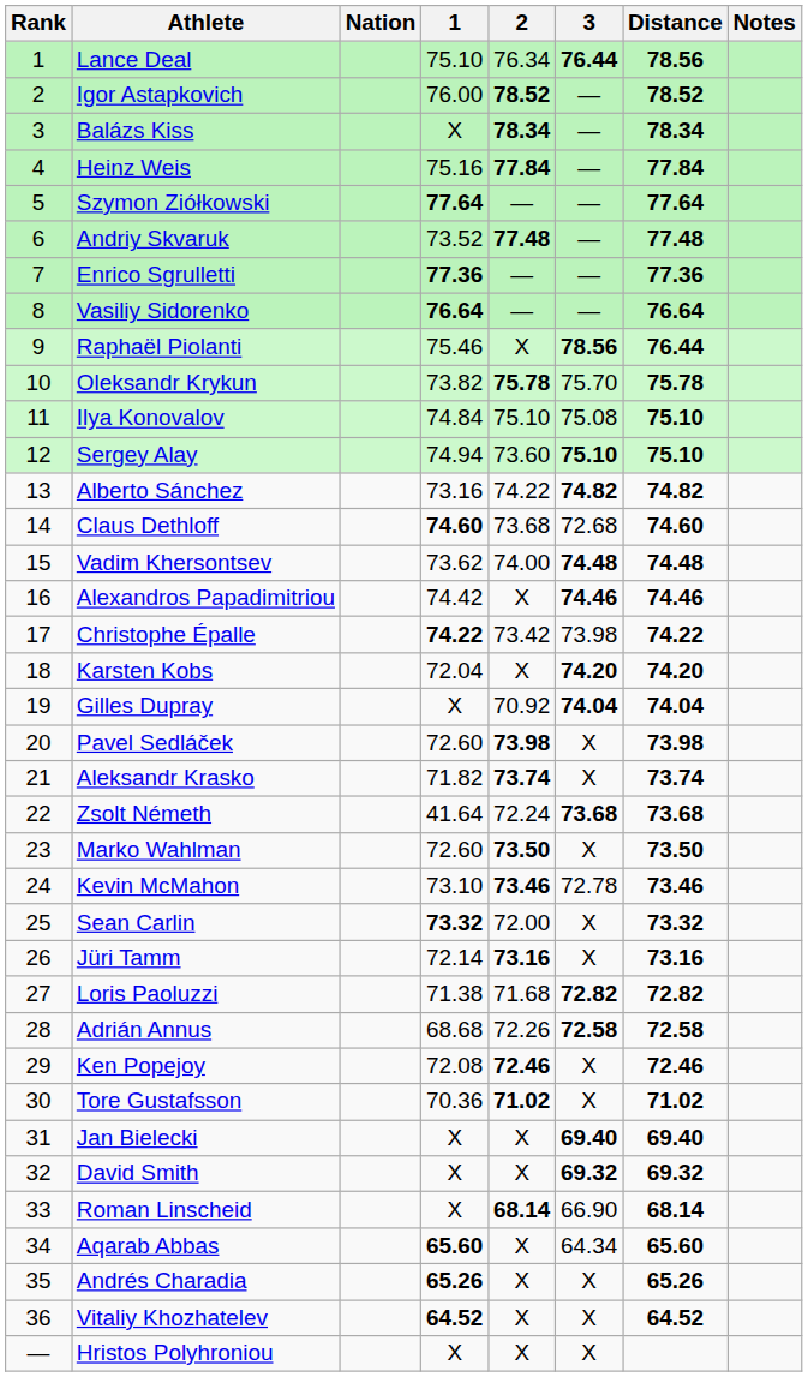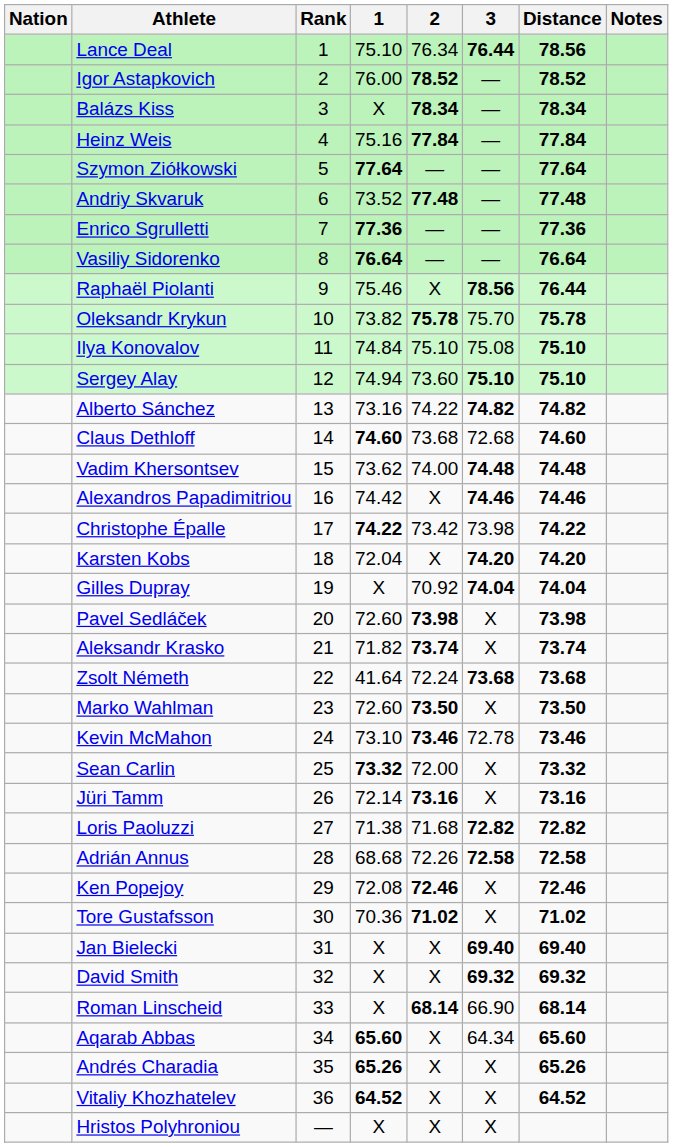columns swapped: Rank <-> Nation
